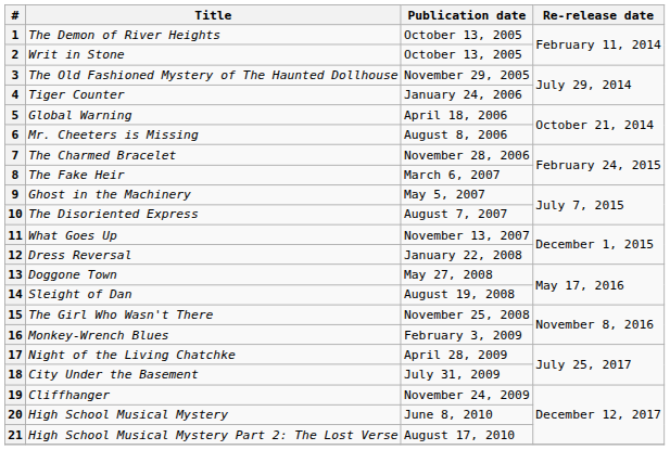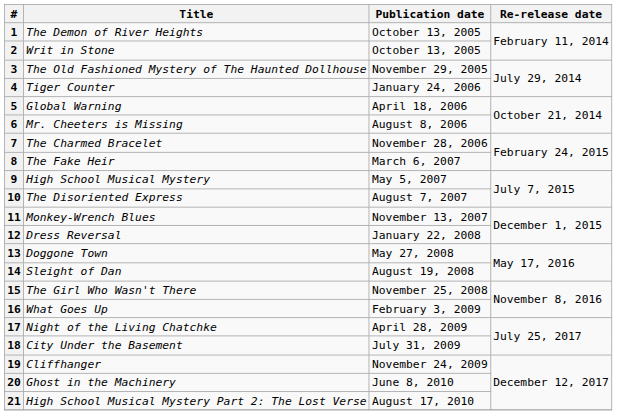9 | Title: Ghost in the Machinery -> High School Musical Mystery
11 | Title: What Goes Up -> Monkey-Wrench Blues
16 | Title: Monkey-Wrench Blues -> What Goes Up
20 | Title: High School Musical Mystery -> Ghost in the Machinery
